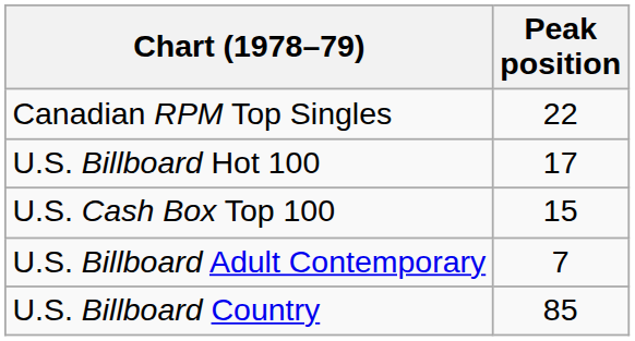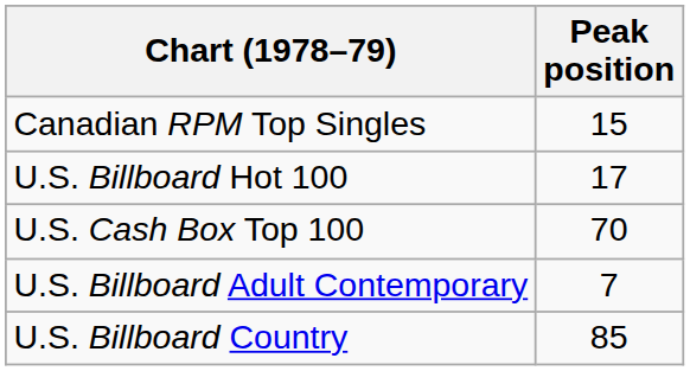Canadian RPM Top Singles | Peak position: 22 -> 15
U.S. Cash Box Top 100 | Peak position: 15 -> 70
